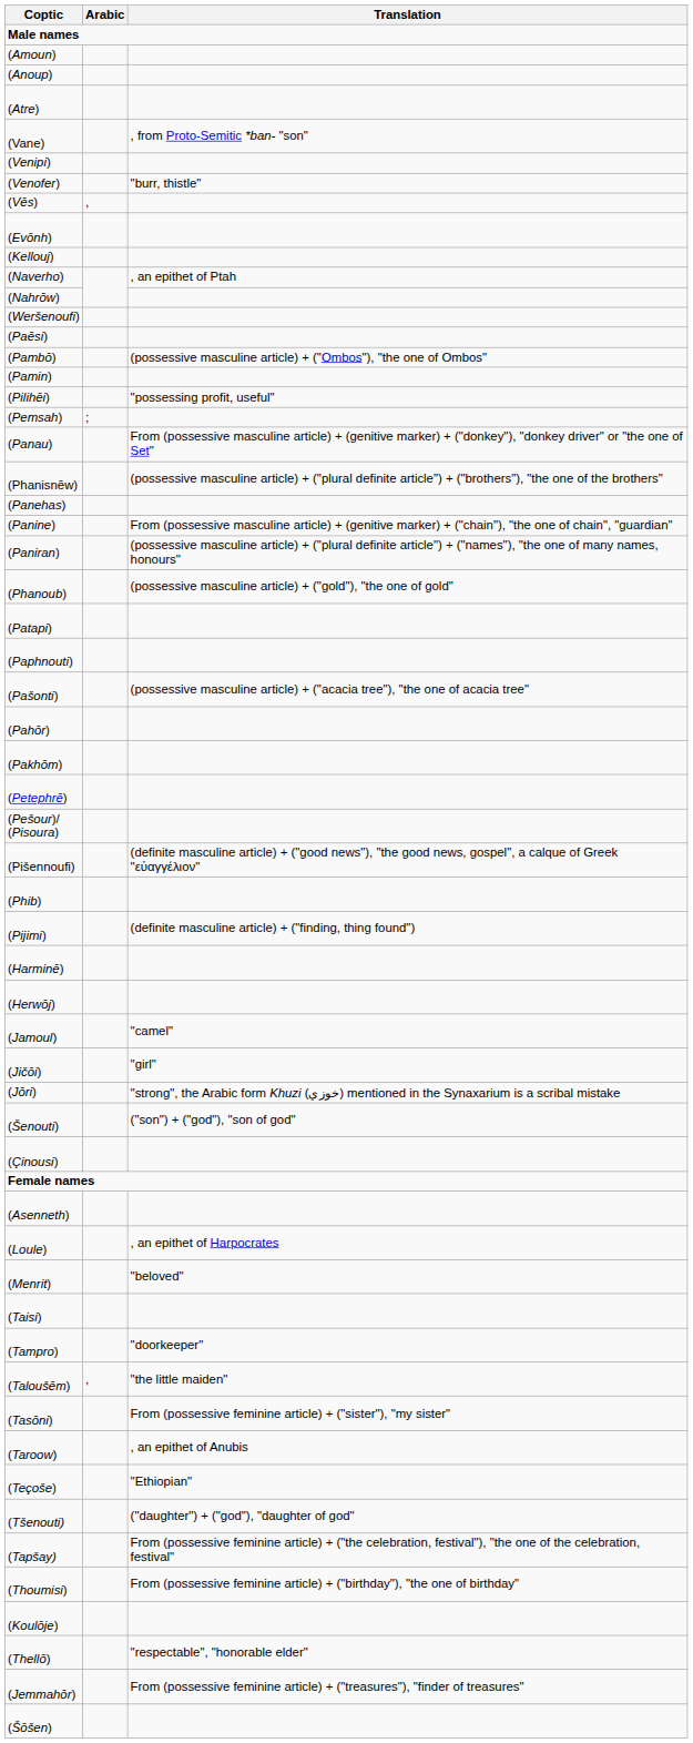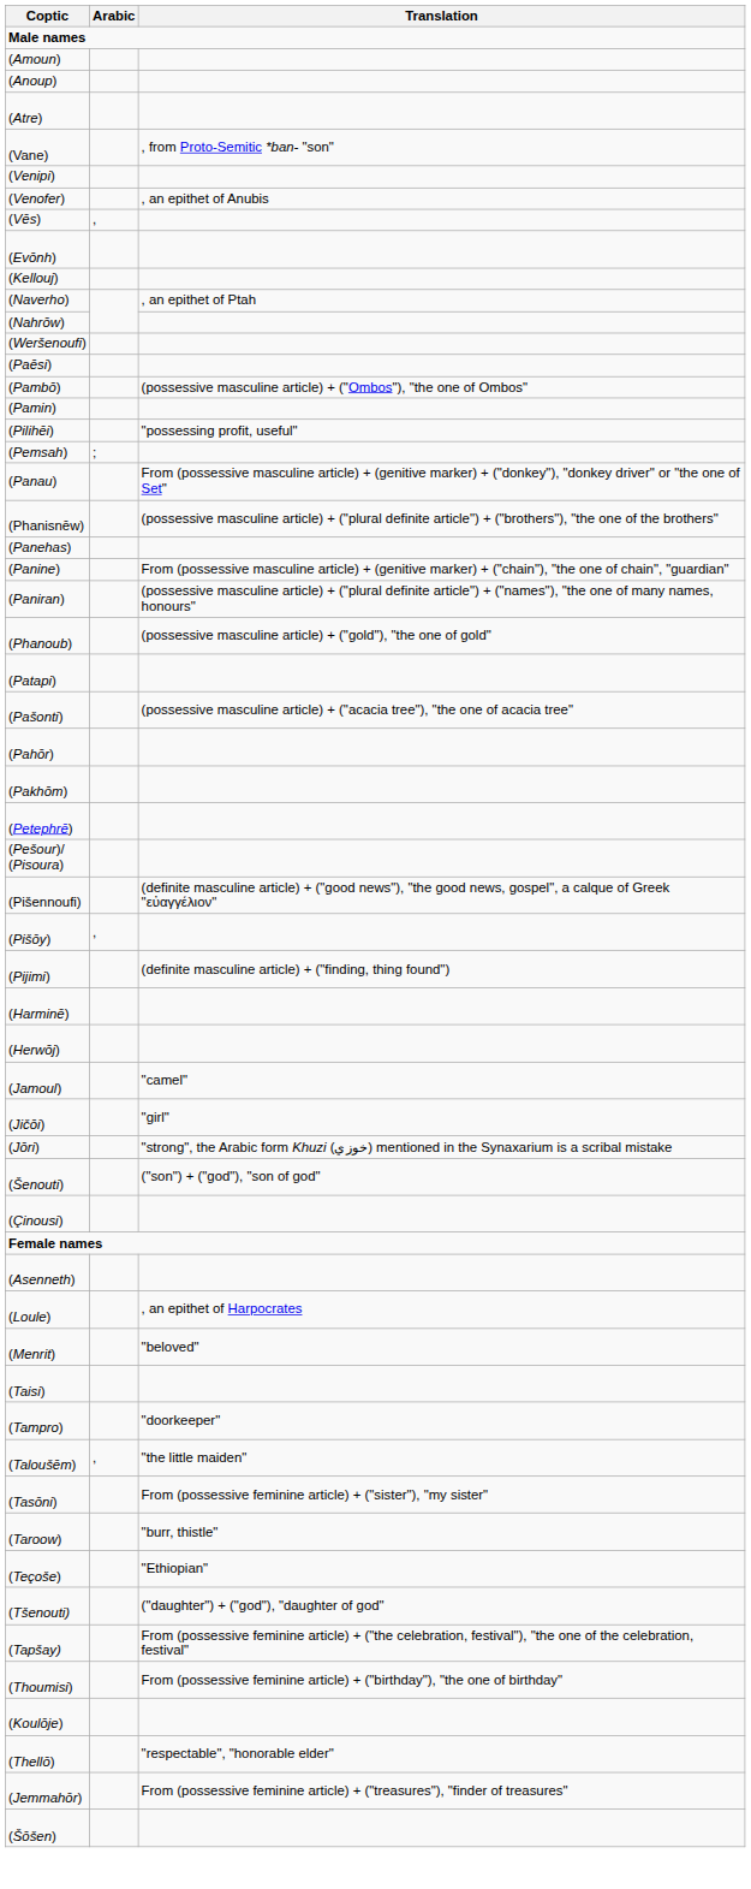(Venofer) | Translation: "burr, thistle" -> , an epithet of Anubis
- row: (Paphnouti)
- row: (Phib)
+ row: (Pišōy) | ,
(Taroow) | Translation: , an epithet of Anubis -> "burr, thistle"
